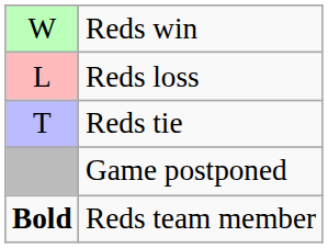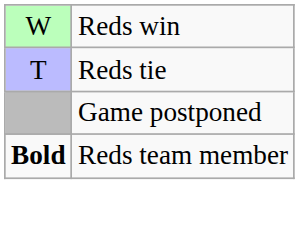- row: L | Reds loss
